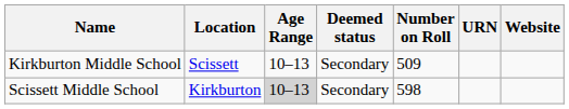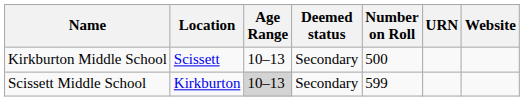Kirkburton Middle School | Number on Roll: 509 -> 500
Scissett Middle School | Number on Roll: 598 -> 599
